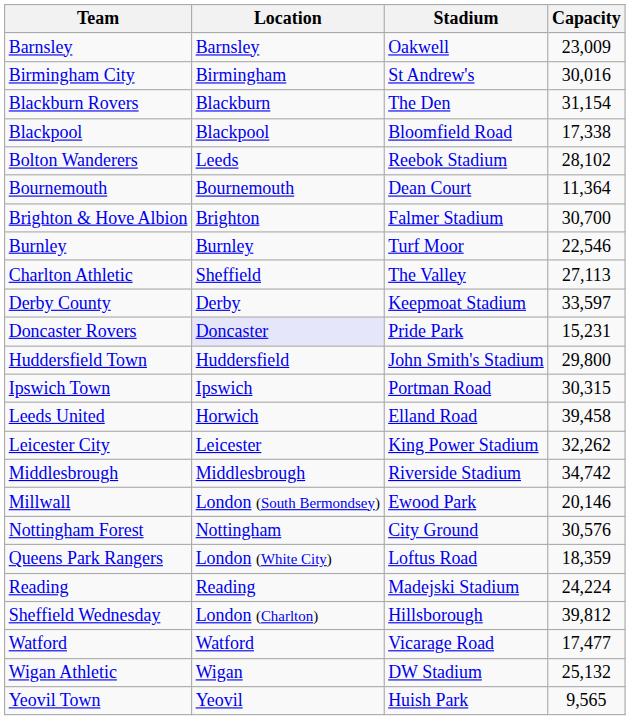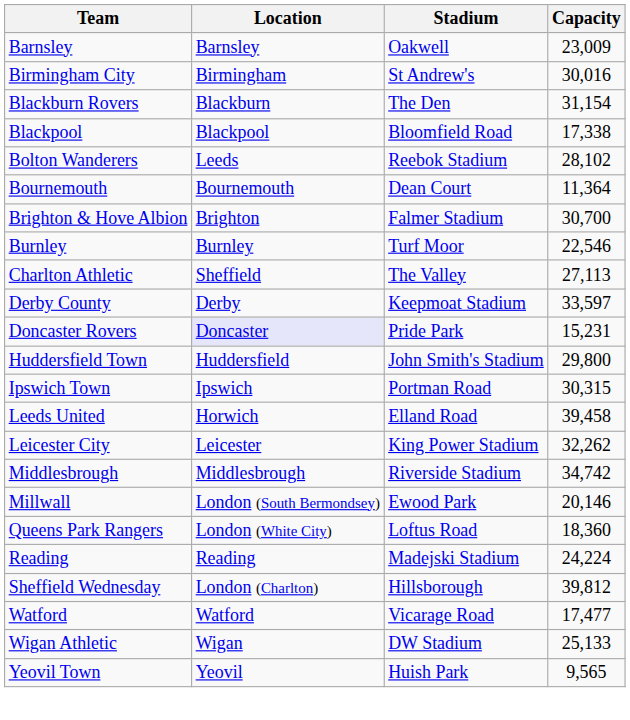- row: Nottingham Forest | Nottingham | City Ground | 30,576
Queens Park Rangers | Capacity: 18,359 -> 18,360
Wigan Athletic | Capacity: 25,132 -> 25,133
